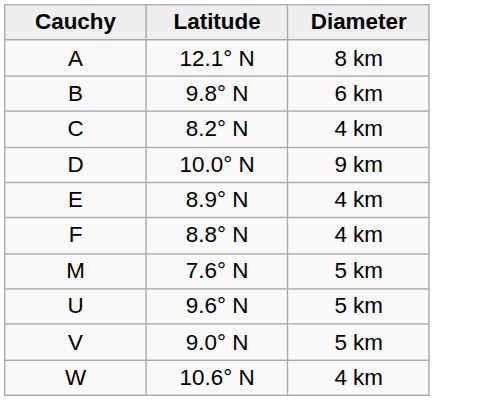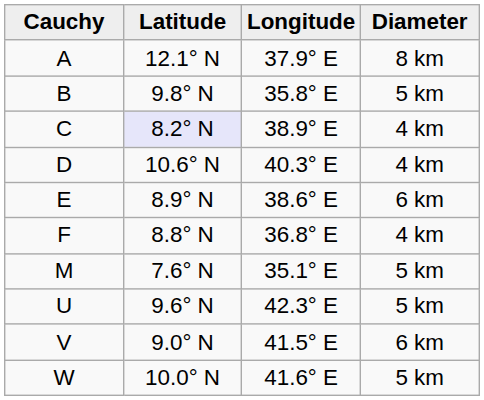+ column: Longitude | 37.9° E | 35.8° E | 38.9° E | 40.3° E | 38.6° E | 36.8° E | 35.1° E | 42.3° E | 41.5° E | 41.6° E
B | Diameter: 6 km -> 5 km
C | Latitude: no background -> lavender background
D | Latitude: 10.0° N -> 10.6° N
D | Diameter: 9 km -> 4 km
E | Diameter: 4 km -> 6 km
V | Diameter: 5 km -> 6 km
W | Latitude: 10.6° N -> 10.0° N
W | Diameter: 4 km -> 5 km
